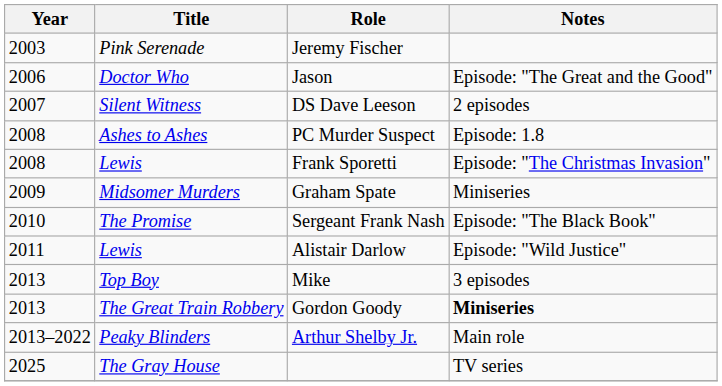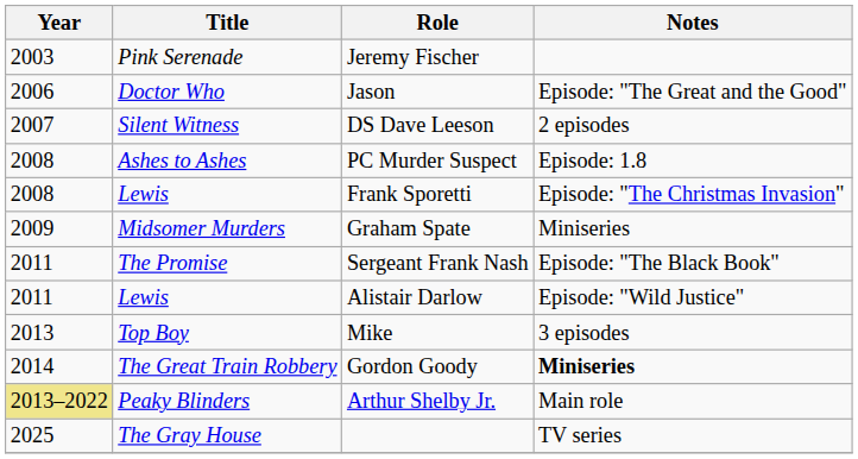Sergeant Frank Nash | Year: 2010 -> 2011
Gordon Goody | Year: 2013 -> 2014
Arthur Shelby Jr. | Year: no background -> khaki background
